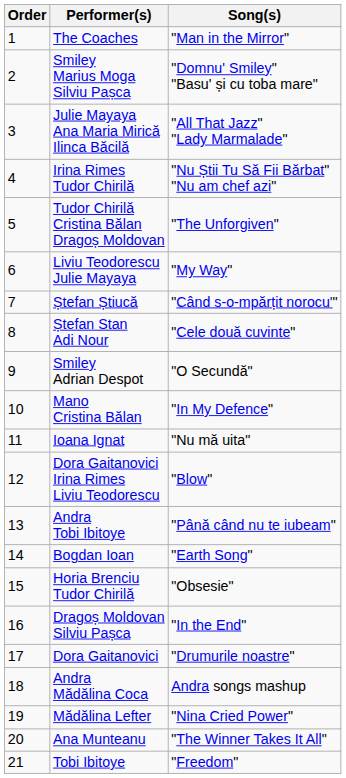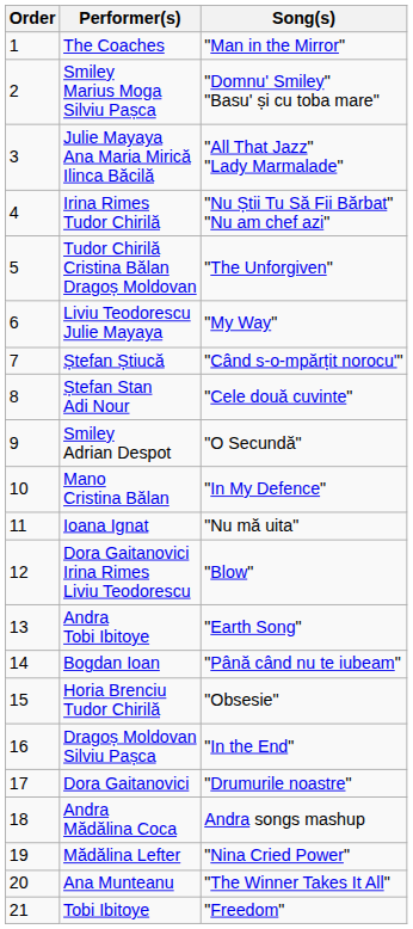Andra Tobi Ibitoye | Song(s): "Până când nu te iubeam" -> "Earth Song"
Bogdan Ioan | Song(s): "Earth Song" -> "Până când nu te iubeam"
